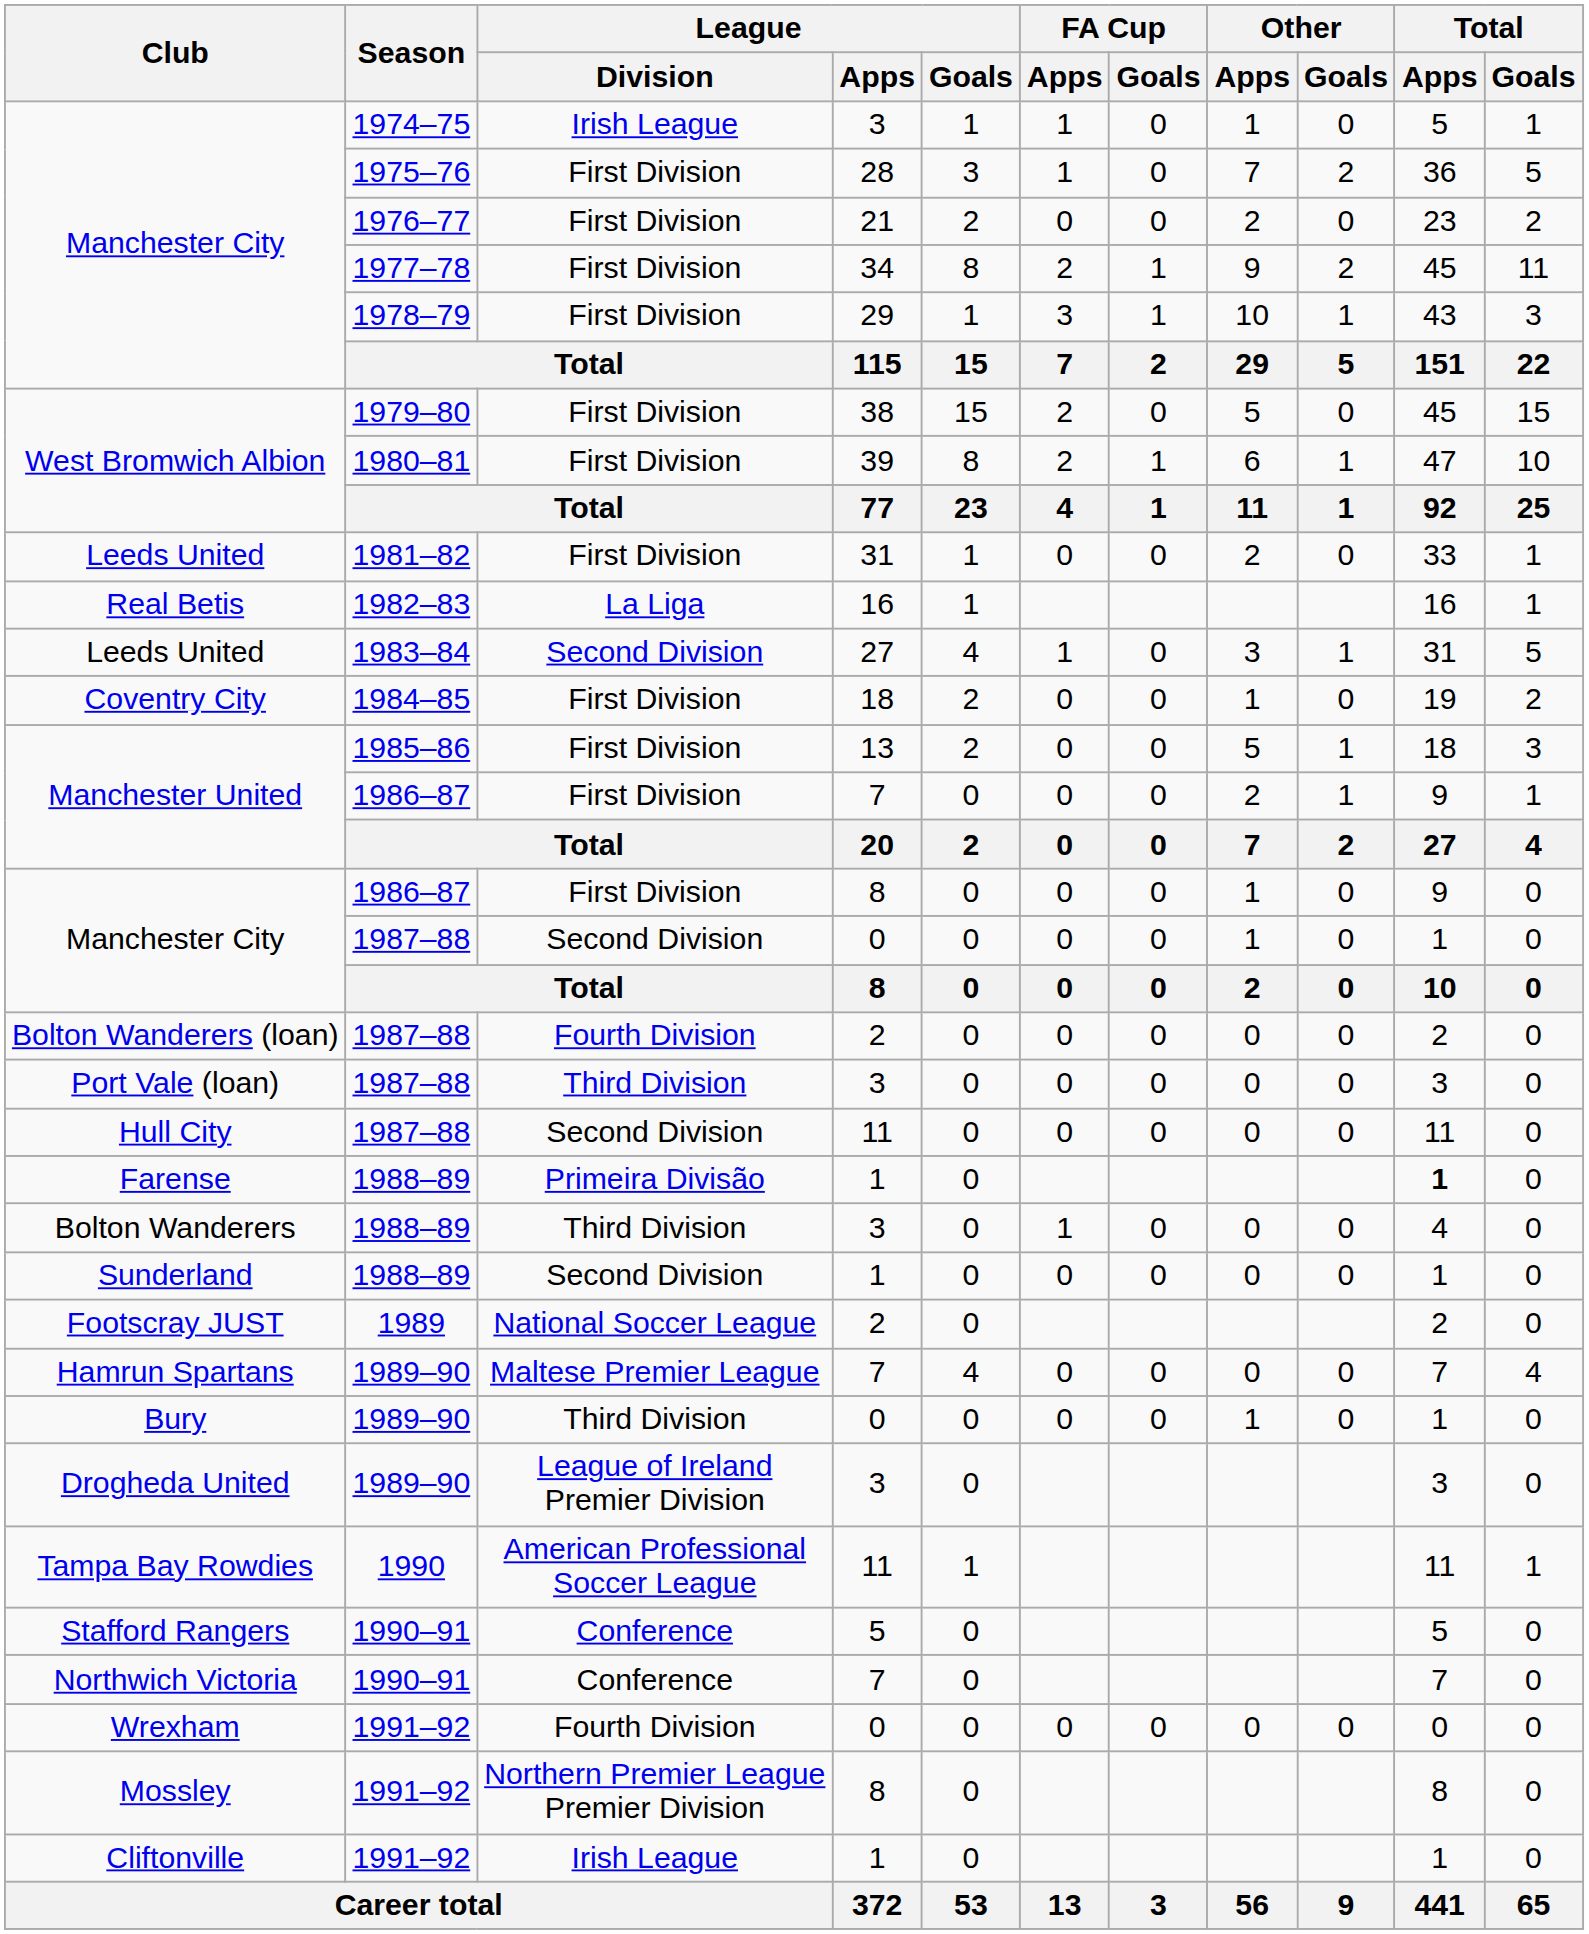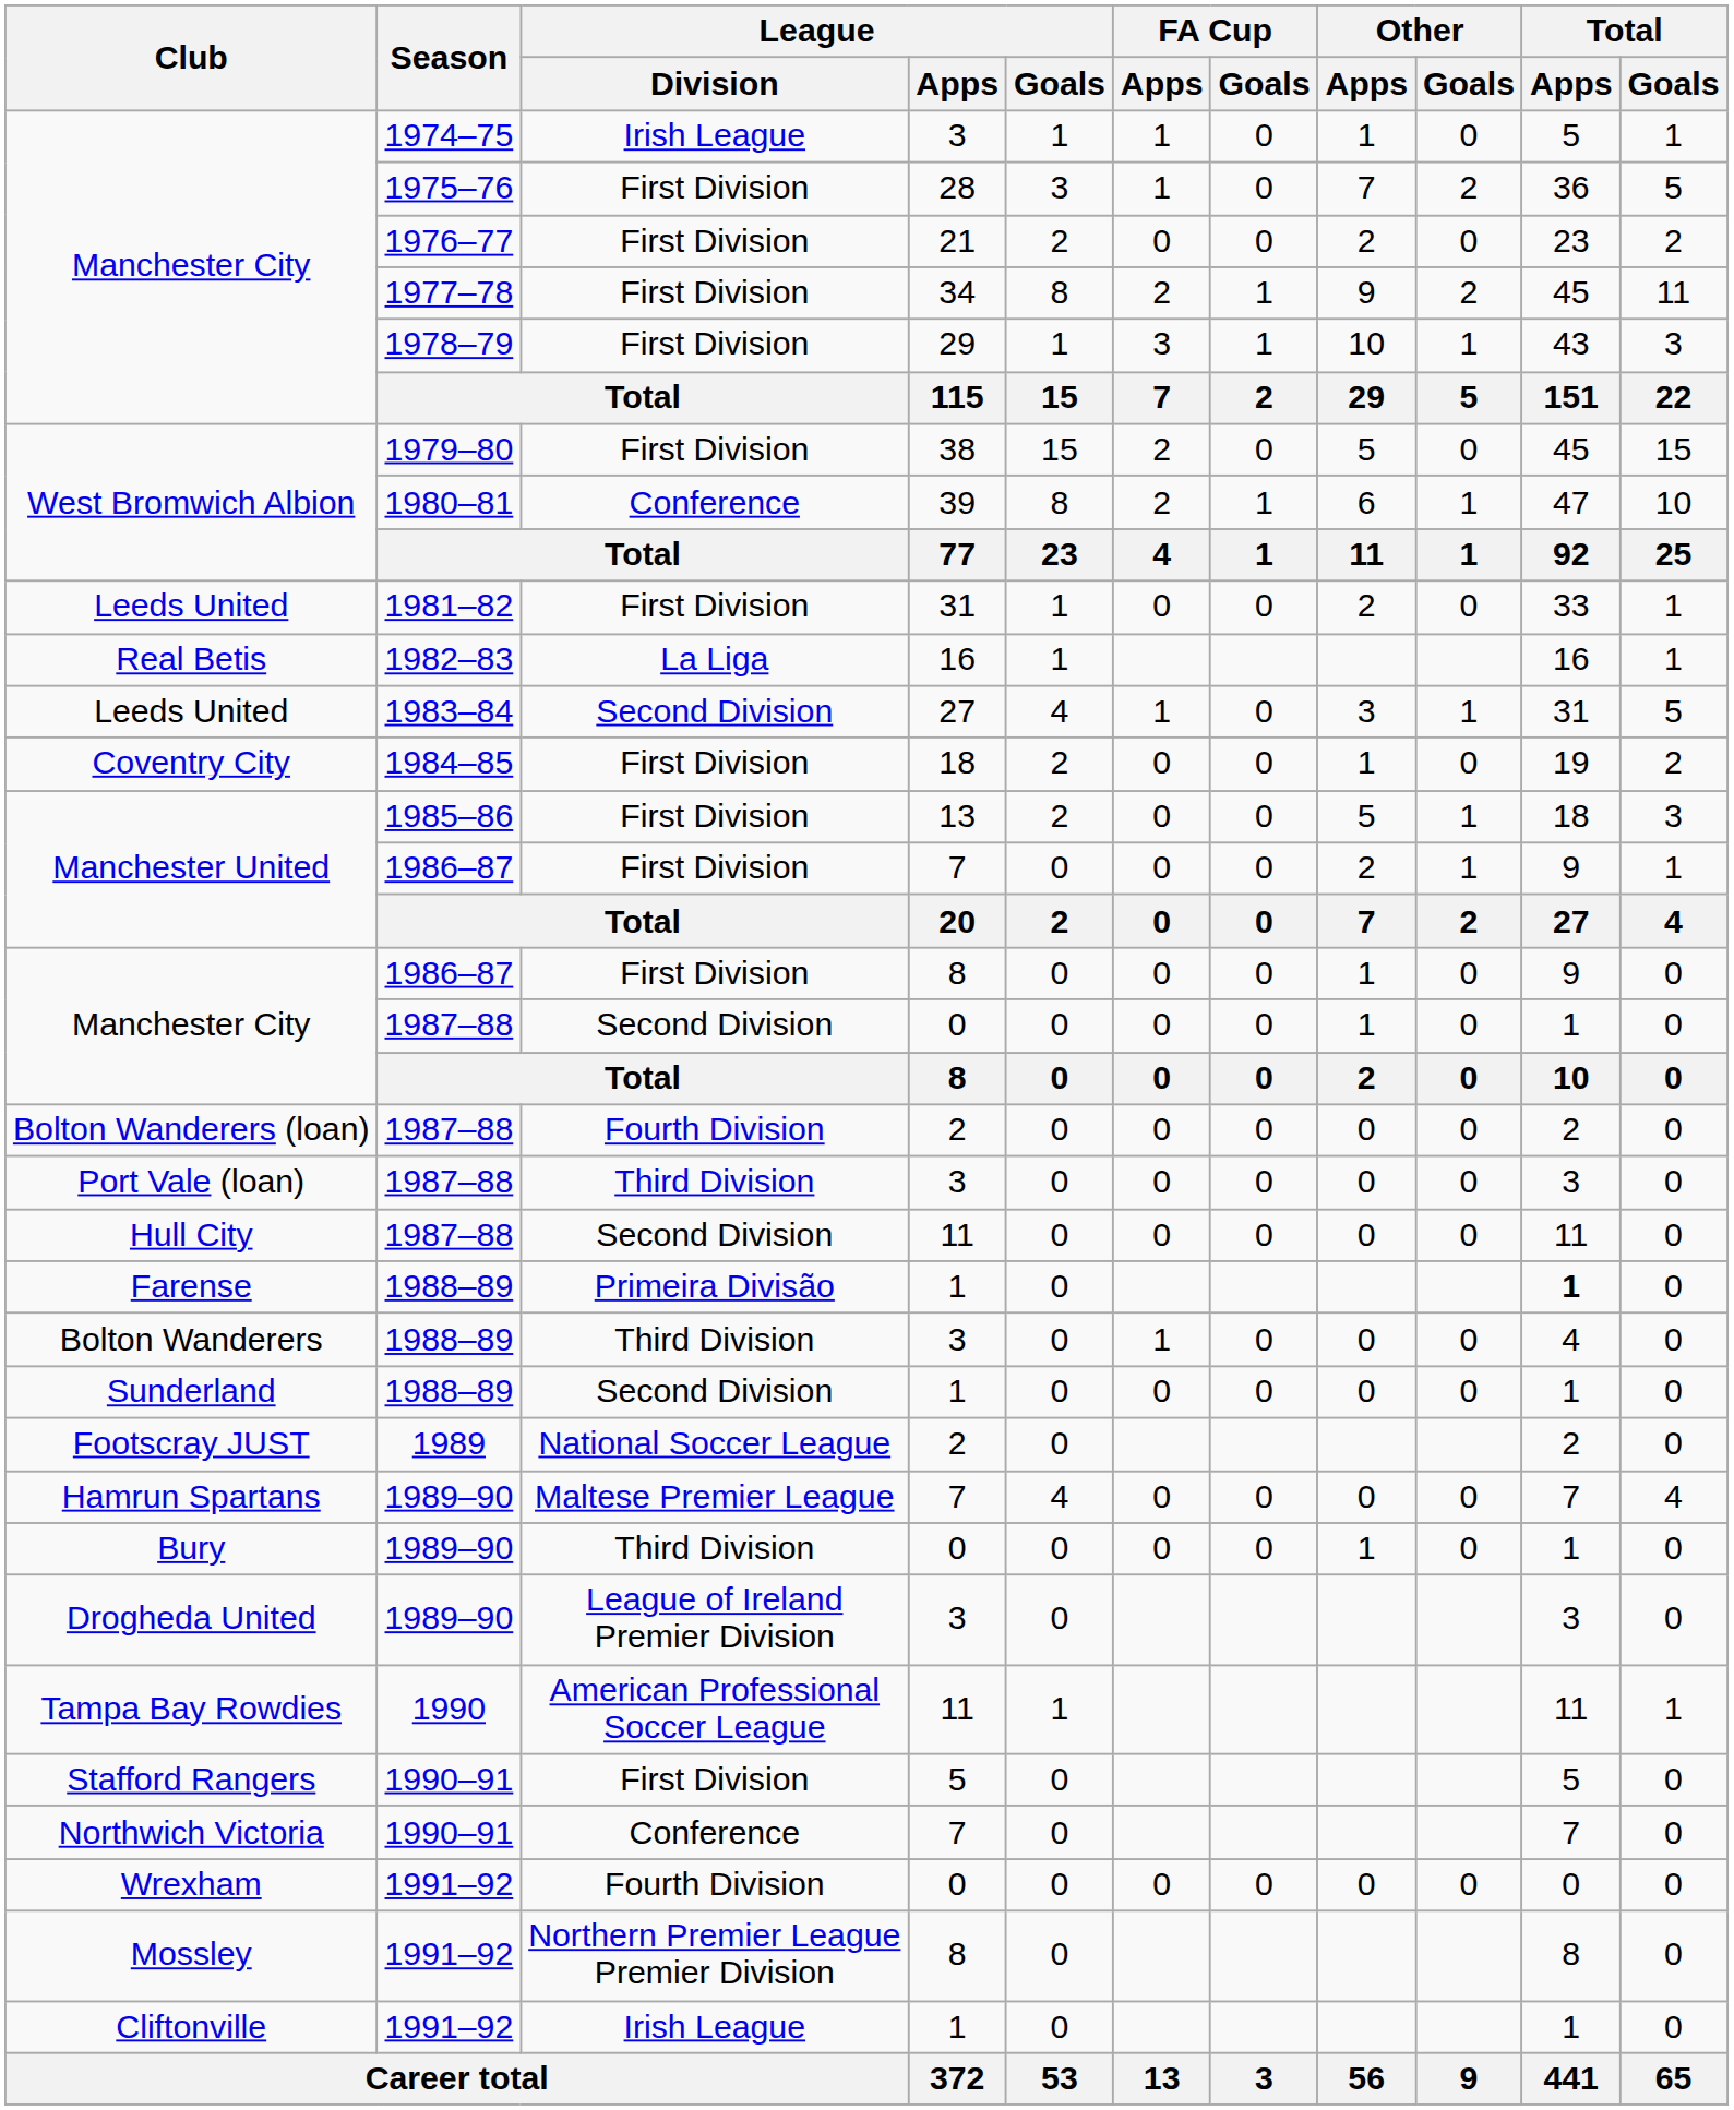West Bromwich Albion / 1980–81 | League / Division: First Division -> Conference
Stafford Rangers | League / Division: Conference -> First Division
